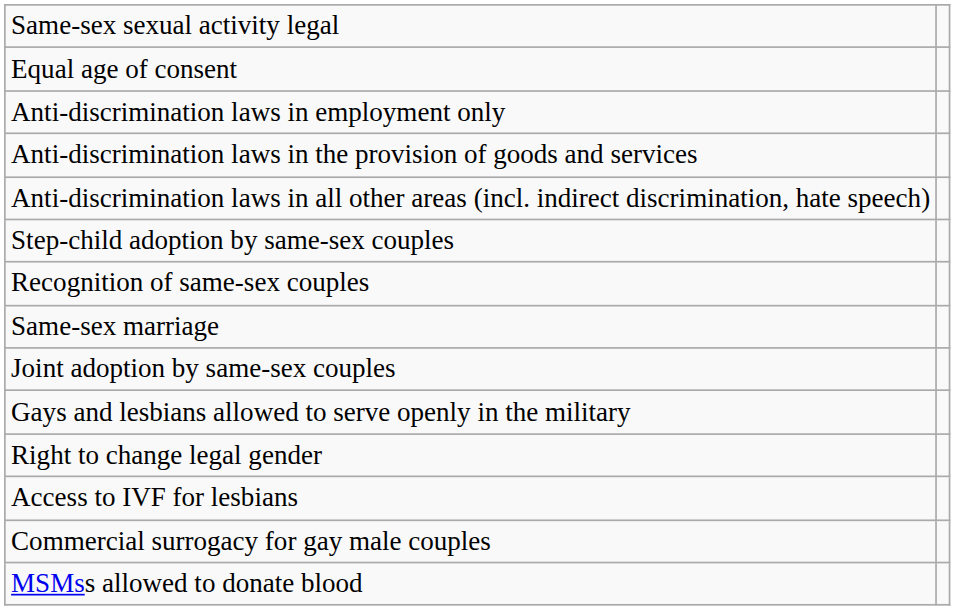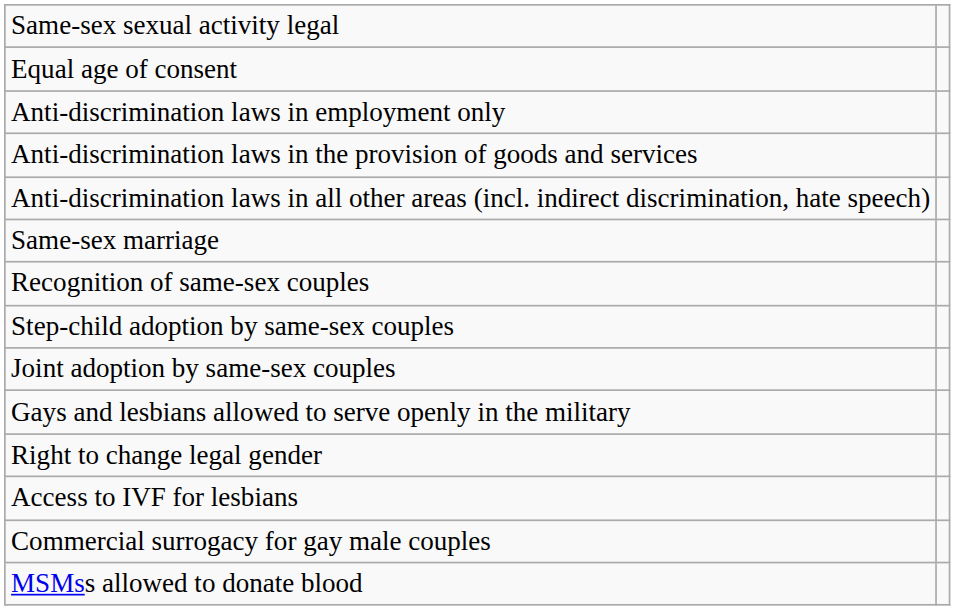rows swapped: Same-sex marriage <-> Step-child adoption by same-sex couples
